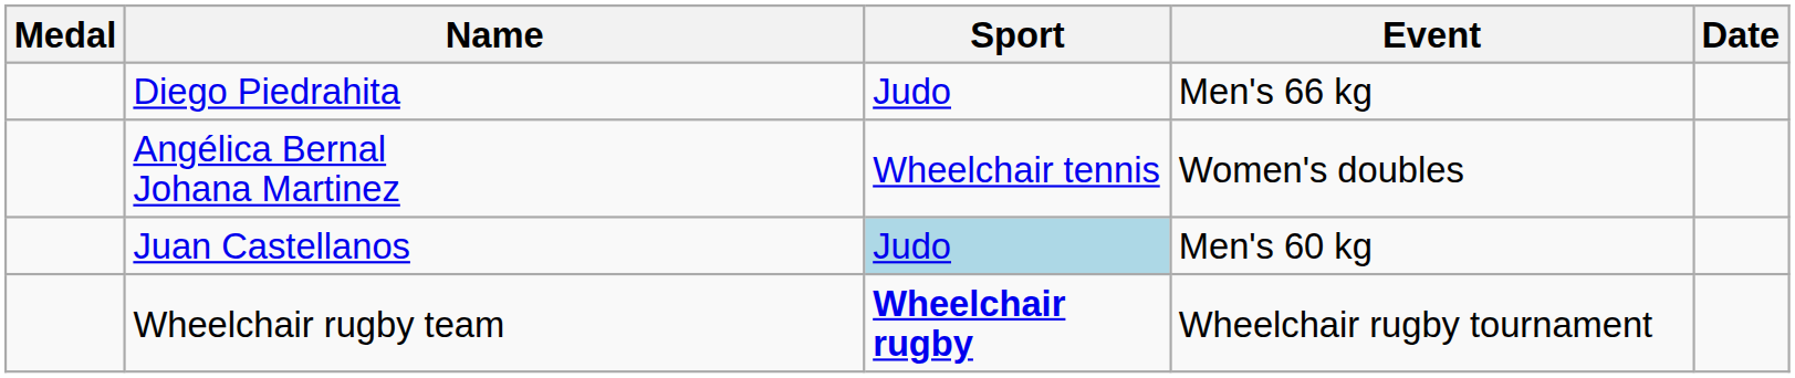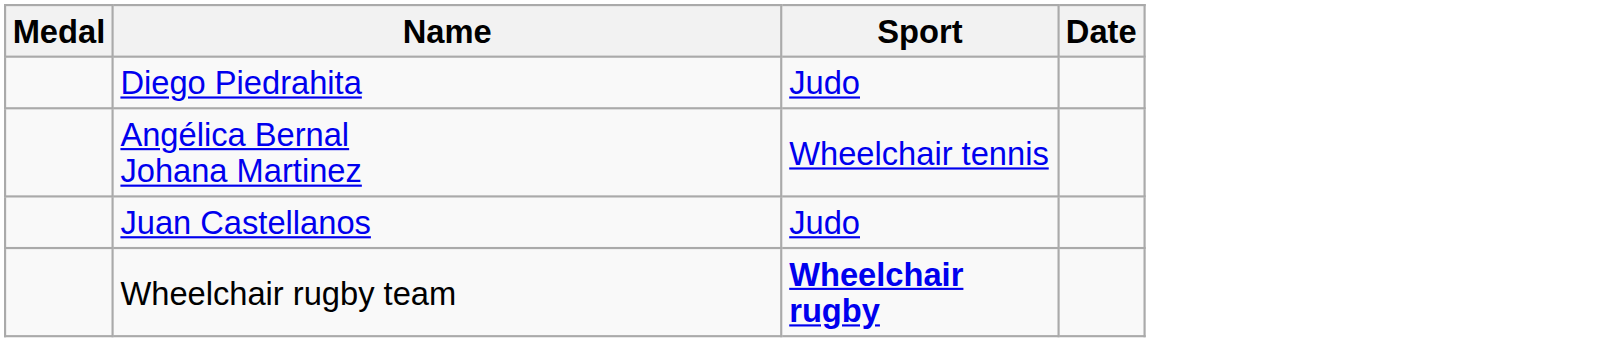- column: Event | Men's 66 kg | Women's doubles | Men's 60 kg | Wheelchair rugby tournament
Juan Castellanos | Sport: lightblue background -> no background
